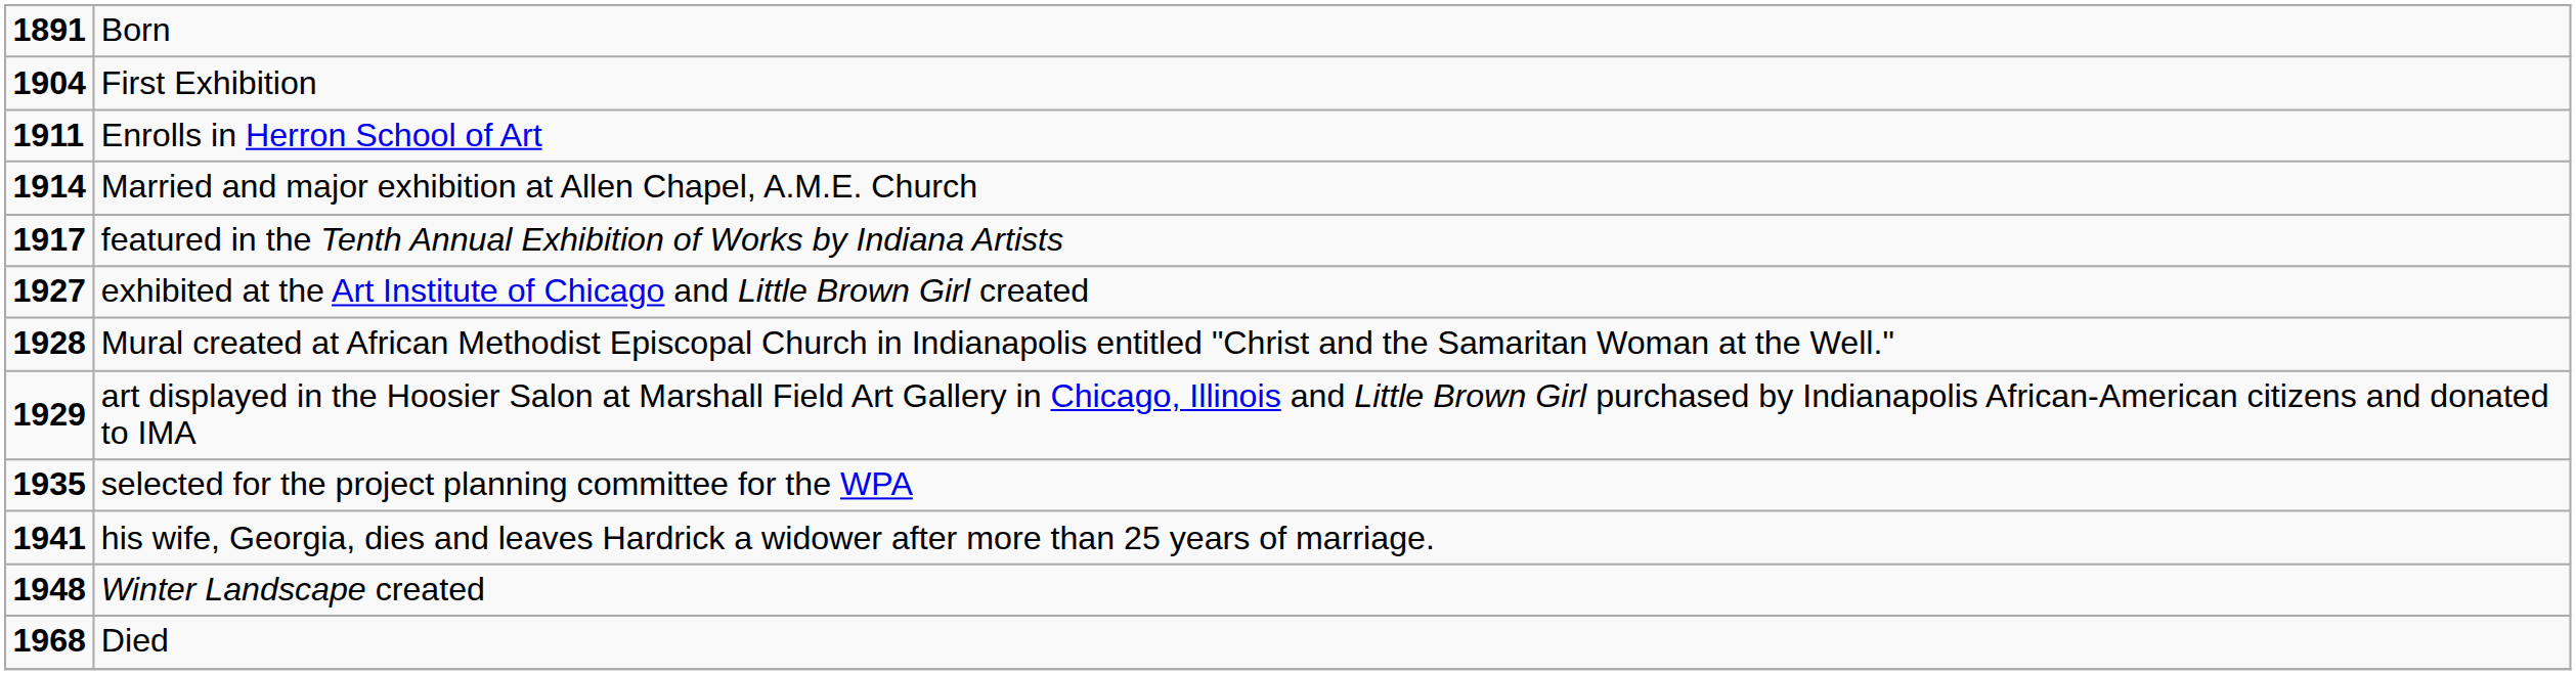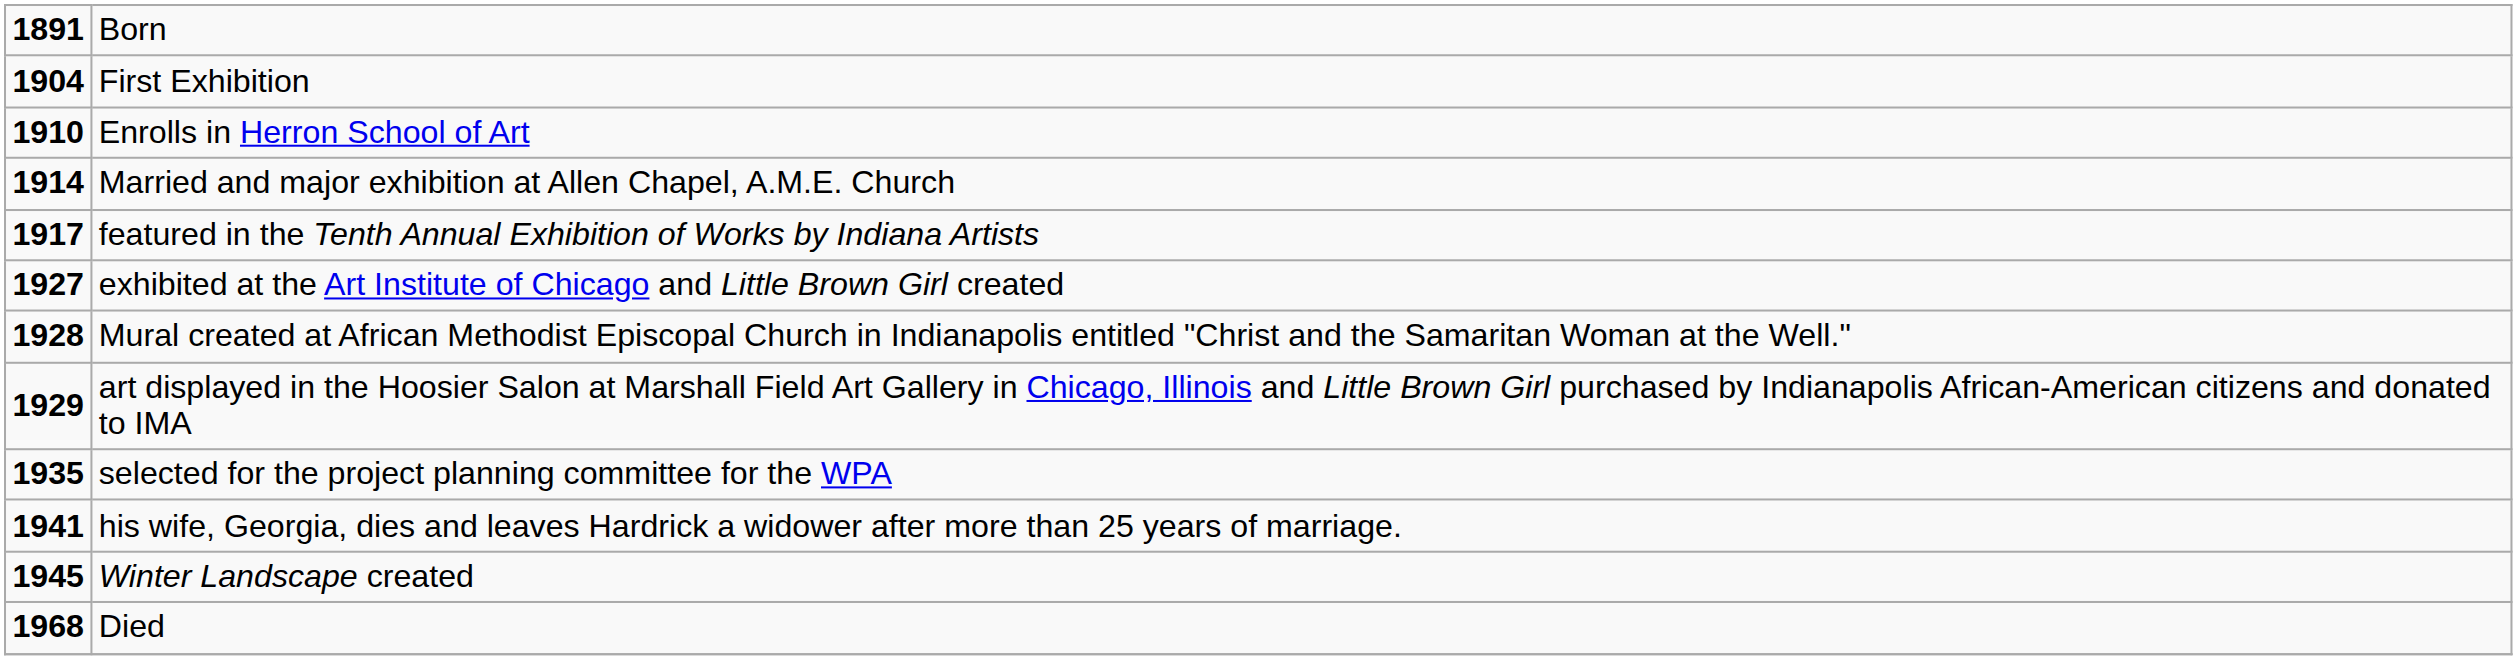Enrolls in Herron School of Art | column 1: 1911 -> 1910
Winter Landscape created | column 1: 1948 -> 1945
